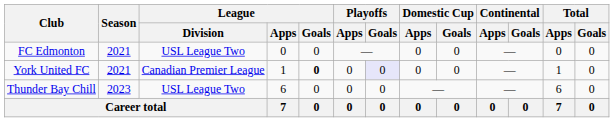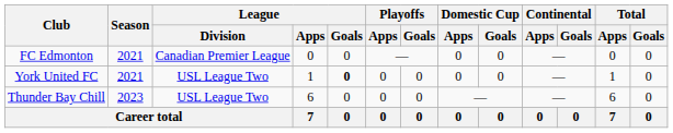FC Edmonton | League / Division: USL League Two -> Canadian Premier League
York United FC | League / Division: Canadian Premier League -> USL League Two
York United FC | Playoffs / Goals: lavender background -> no background
